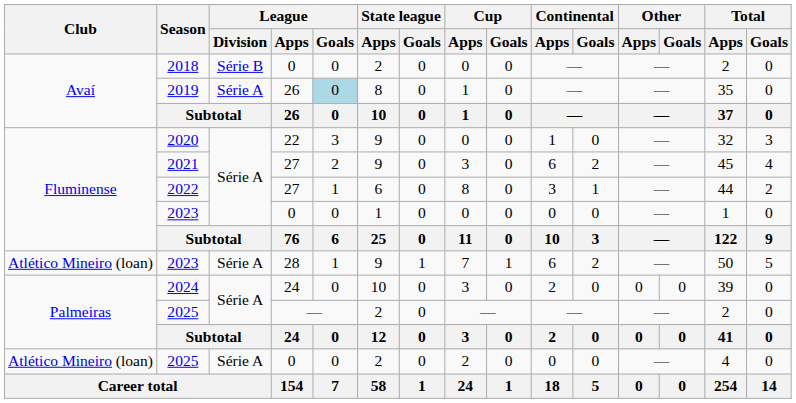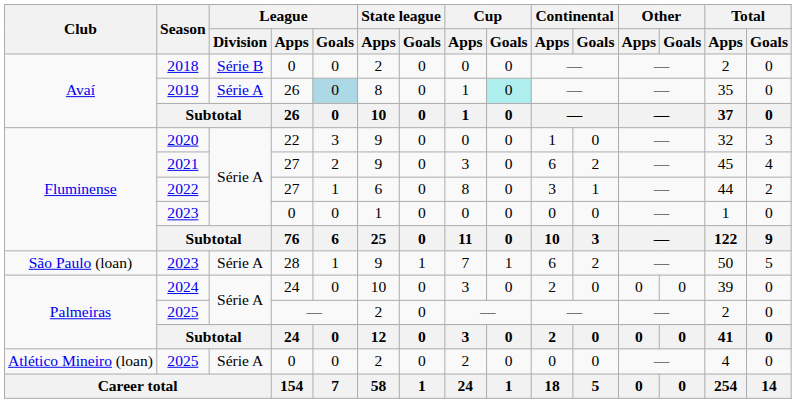2019 | Cup / Goals: no background -> paleturquoise background
2023 / 28 | Club: Atlético Mineiro (loan) -> São Paulo (loan)
